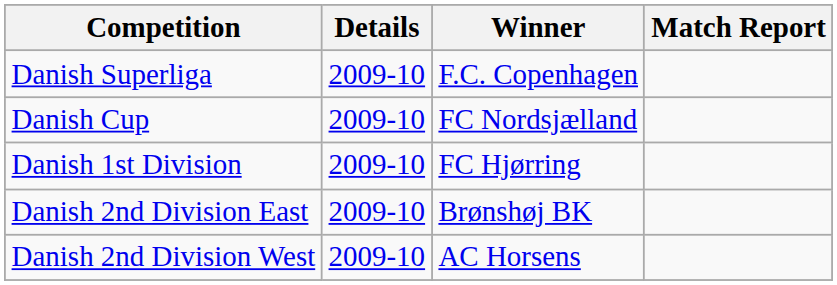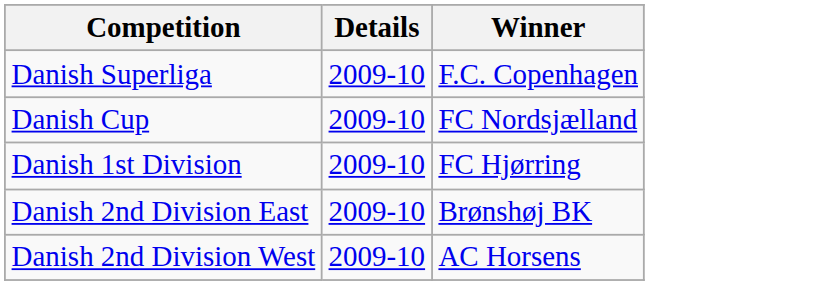- column: Match Report
